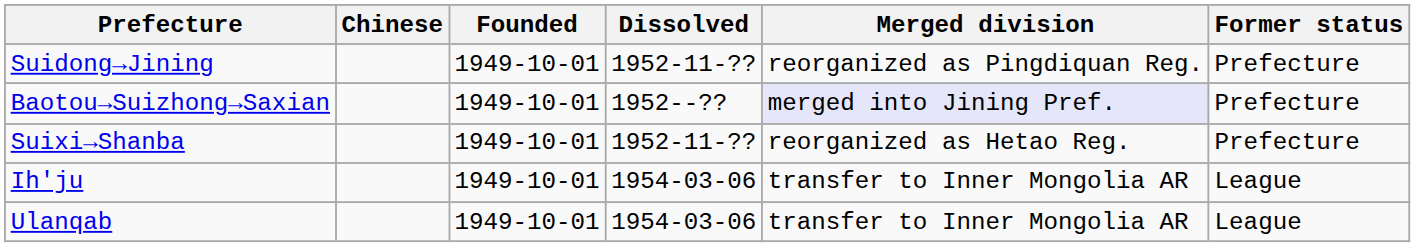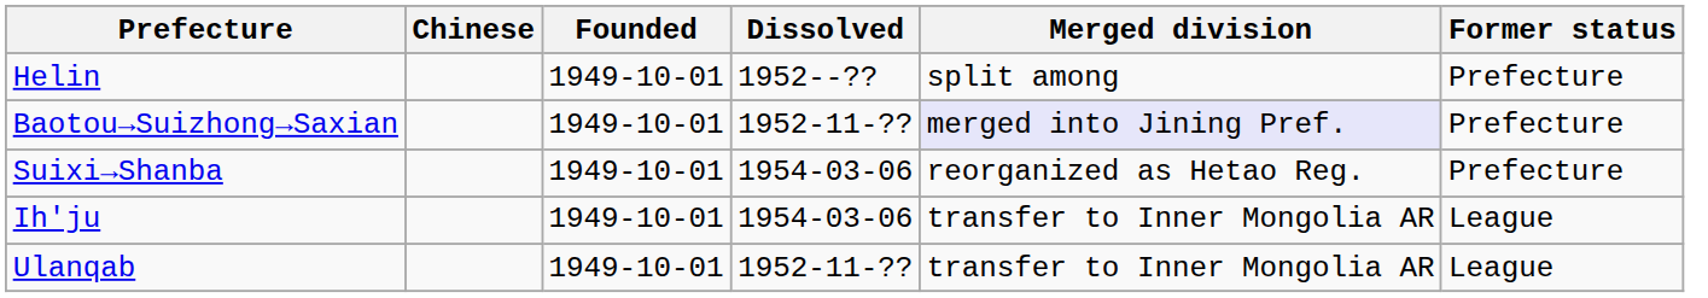- row: Suidong→Jining | 1949-10-01 | 1952-11-?? | reorganized as Pingdiquan Reg. | Prefecture
+ row: Helin | 1949-10-01 | 1952--?? | split among | Prefecture
Baotou→Suizhong→Saxian | Dissolved: 1952--?? -> 1952-11-??
Suixi→Shanba | Dissolved: 1952-11-?? -> 1954-03-06
Ulanqab | Dissolved: 1954-03-06 -> 1952-11-??
